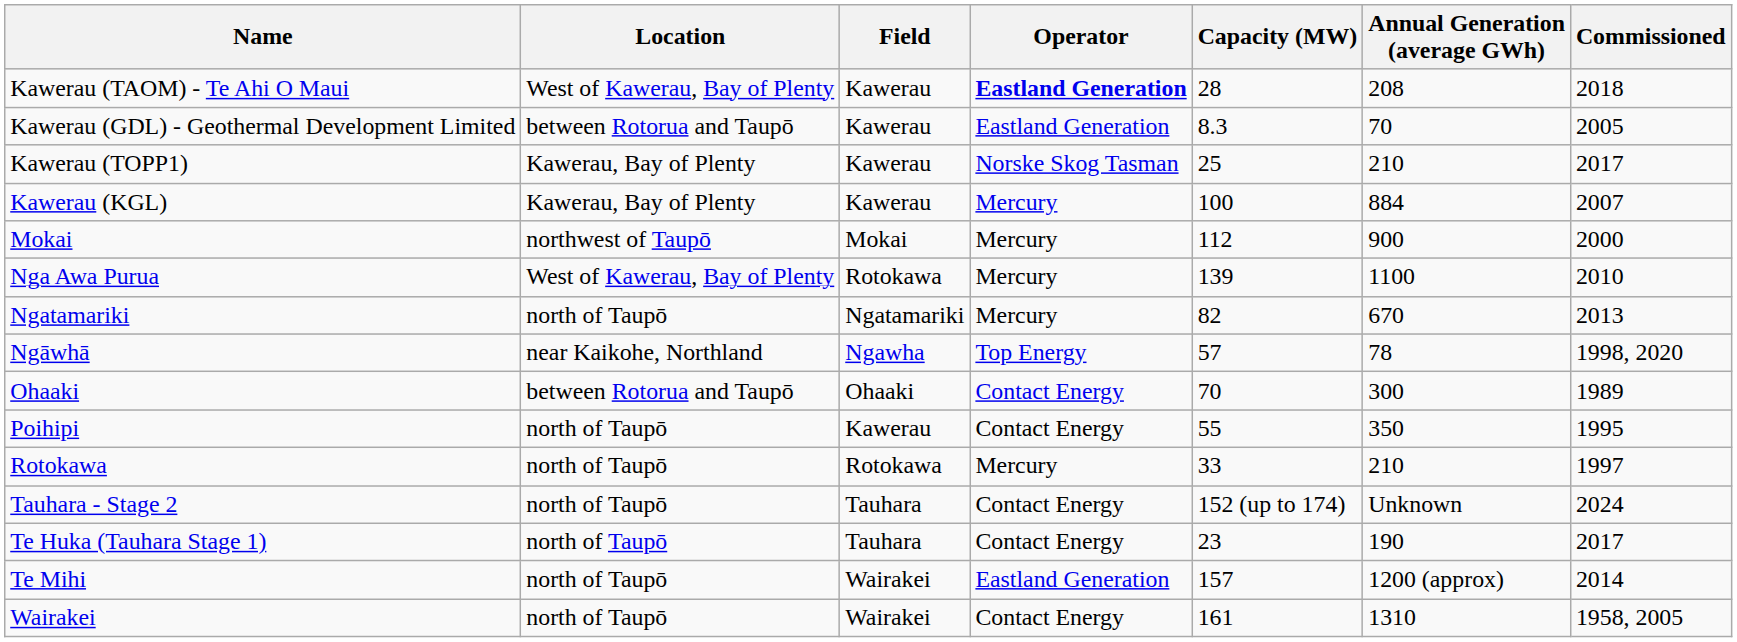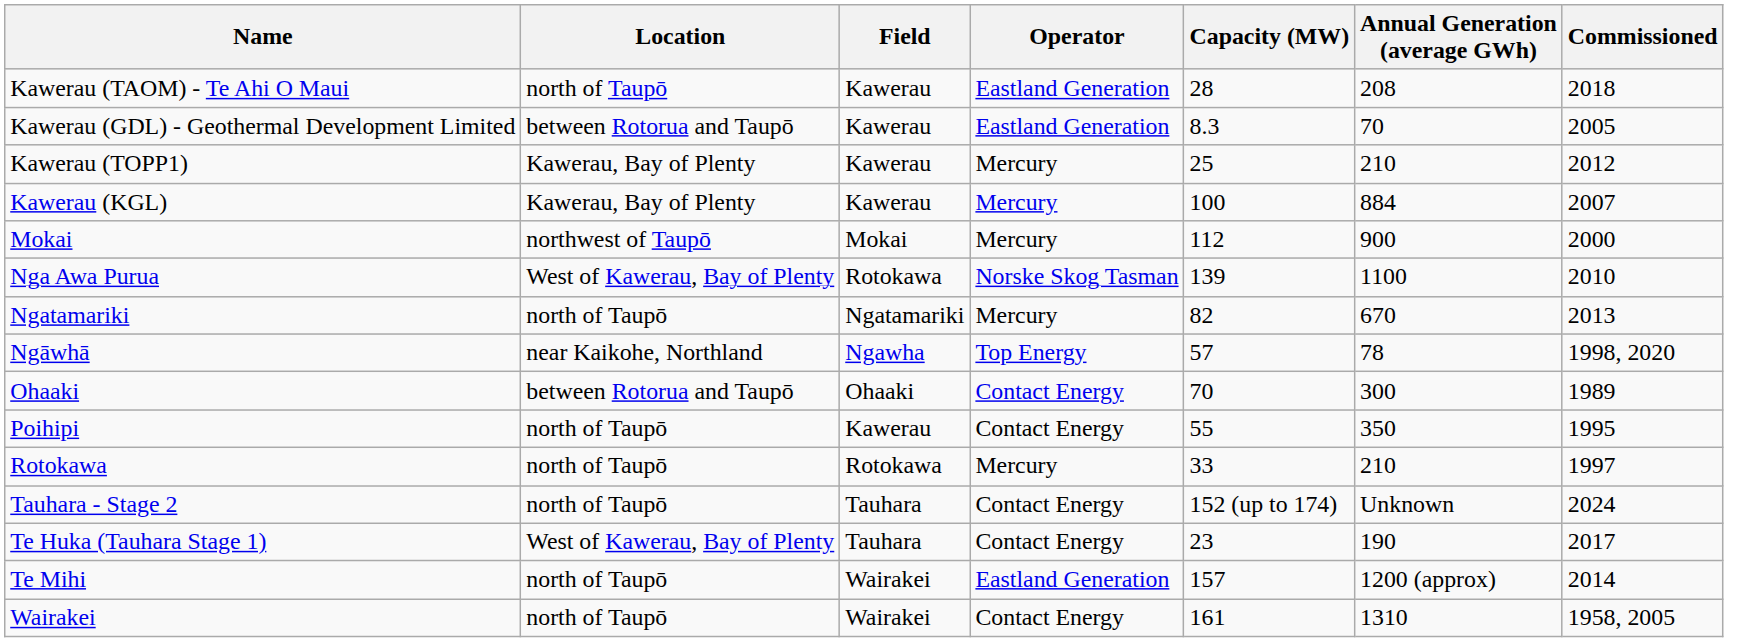Kawerau (TAOM) - Te Ahi O Maui | Location: West of Kawerau, Bay of Plenty -> north of Taupō
Kawerau (TAOM) - Te Ahi O Maui | Operator: bold -> normal
Kawerau (TOPP1) | Operator: Norske Skog Tasman -> Mercury
Kawerau (TOPP1) | Commissioned: 2017 -> 2012
Nga Awa Purua | Operator: Mercury -> Norske Skog Tasman
Te Huka (Tauhara Stage 1) | Location: north of Taupō -> West of Kawerau, Bay of Plenty
